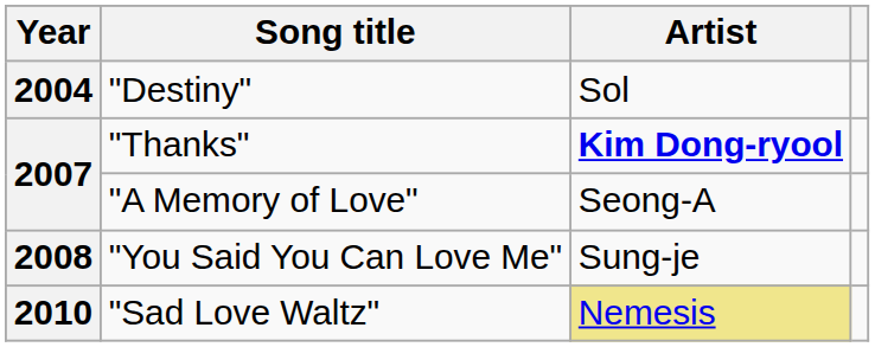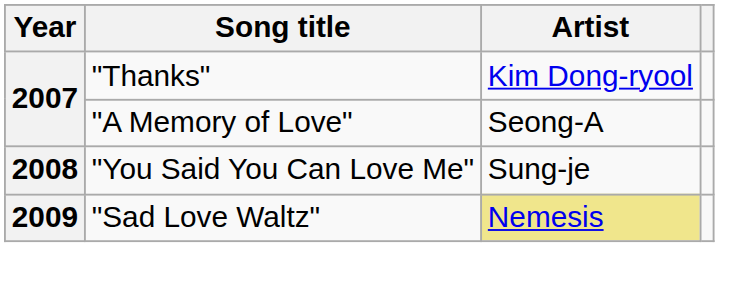- row: 2004 | "Destiny" | Sol
"Thanks" | Artist: bold -> normal
"Sad Love Waltz" | Year: 2010 -> 2009
